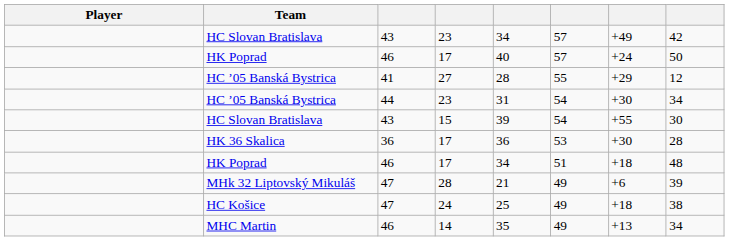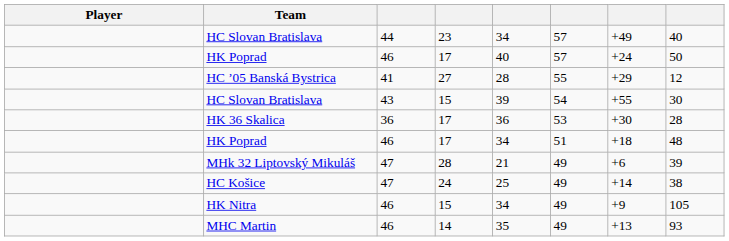HC Slovan Bratislava / 23 | column 3: 43 -> 44
HC Slovan Bratislava / 23 | column 8: 42 -> 40
- row: HC ’05 Banská Bystrica | 44 | 23 | 31 | 54 | +30 | 34
HC Košice | column 7: +18 -> +14
+ row: HK Nitra | 46 | 15 | 34 | 49 | +9 | 105
MHC Martin | column 8: 34 -> 93
